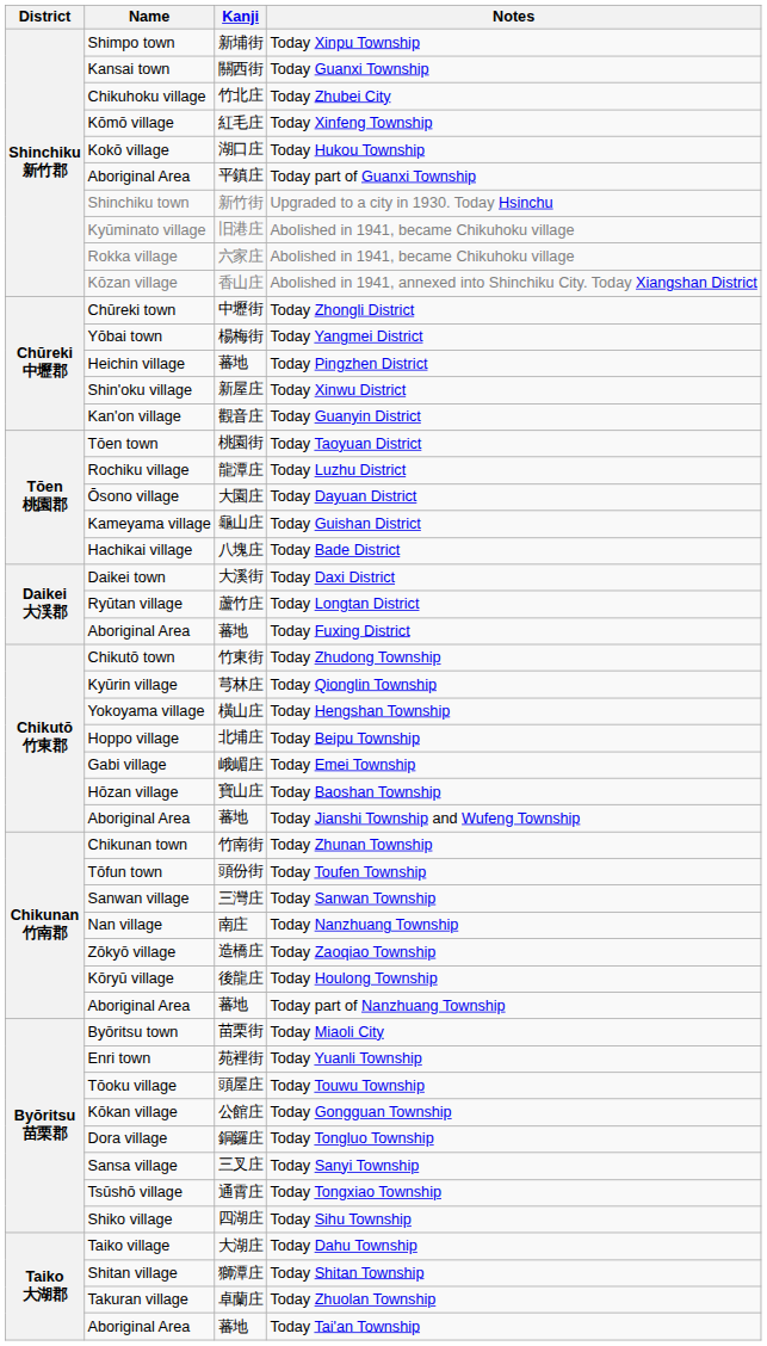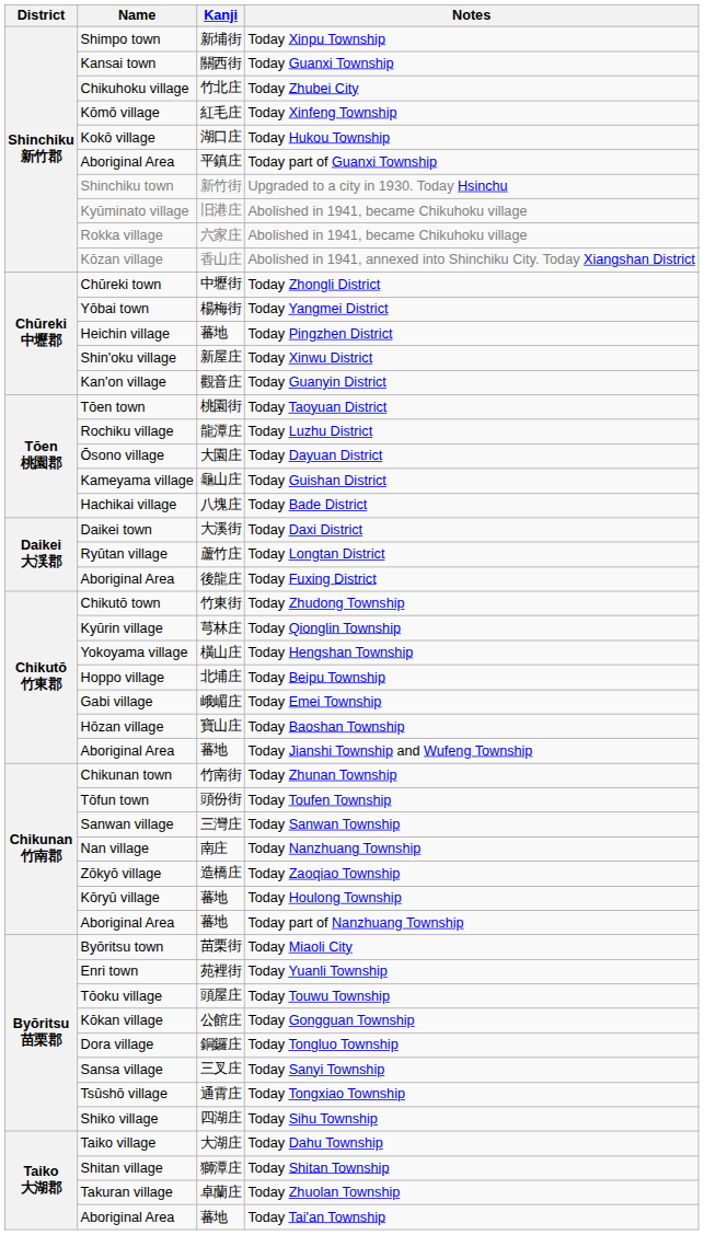Today Fuxing District | Kanji: 蕃地 -> 後龍庄
Today Houlong Township | Kanji: 後龍庄 -> 蕃地
